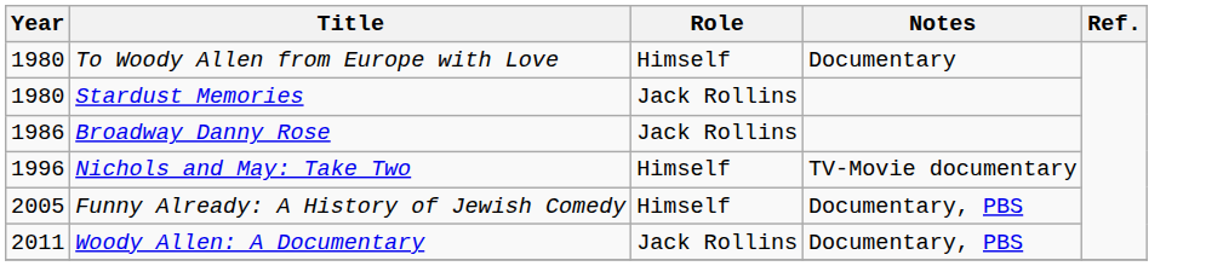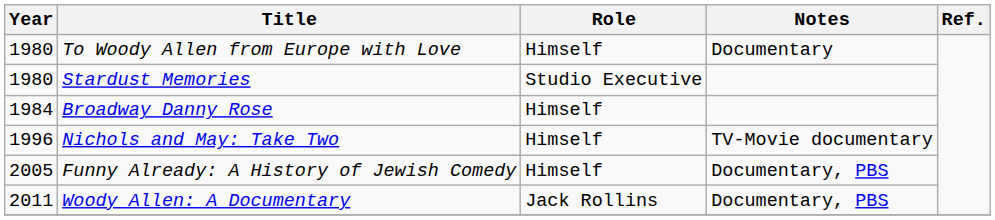Stardust Memories | Role: Jack Rollins -> Studio Executive
Broadway Danny Rose | Year: 1986 -> 1984
Broadway Danny Rose | Role: Jack Rollins -> Himself
